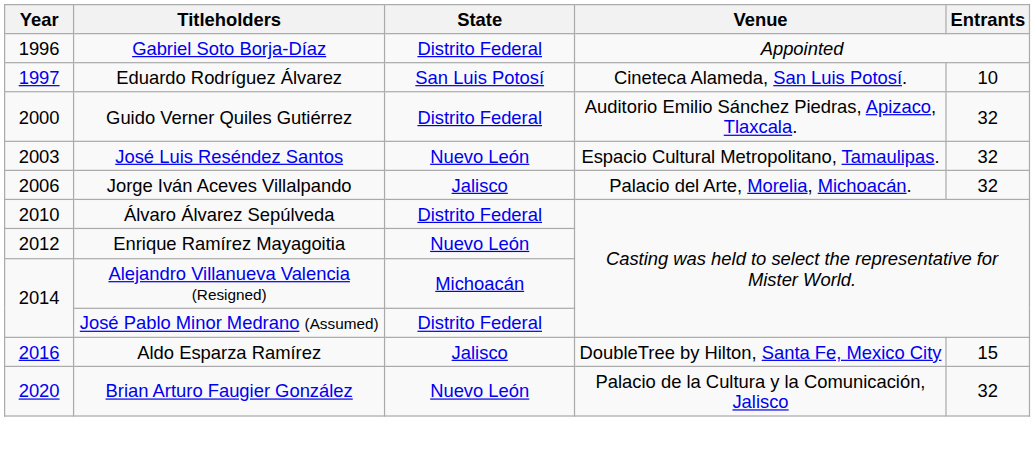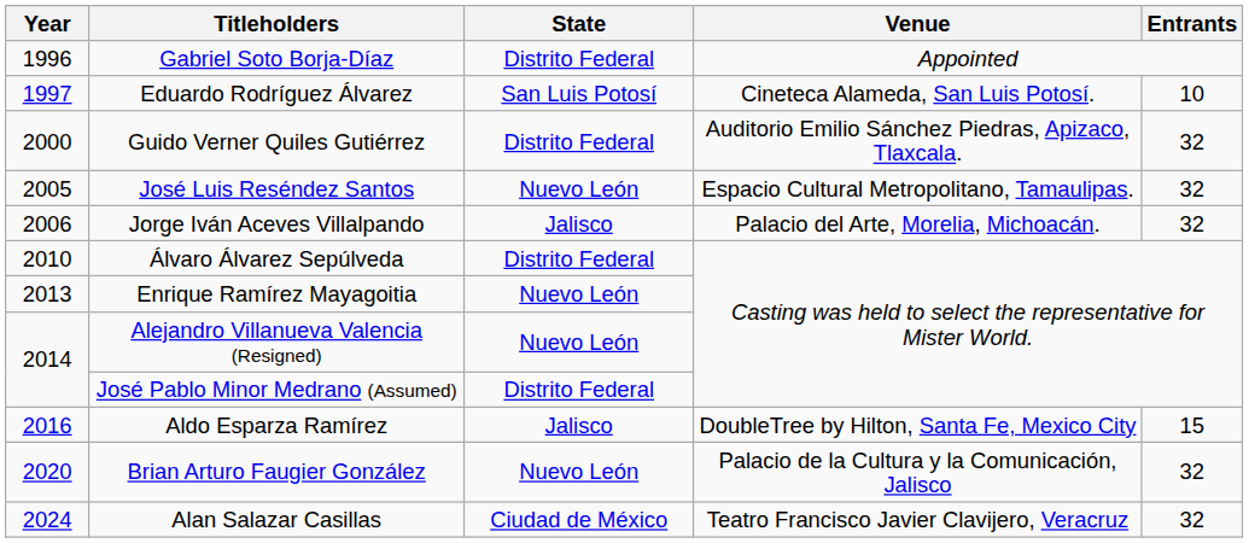José Luis Reséndez Santos | Year: 2003 -> 2005
Enrique Ramírez Mayagoitia | Year: 2012 -> 2013
Alejandro Villanueva Valencia (Resigned) | State: Michoacán -> Nuevo León
+ row: 2024 | Alan Salazar Casillas | Ciudad de México | Teatro Francisco Javier Clavijero, Veracruz | 32
